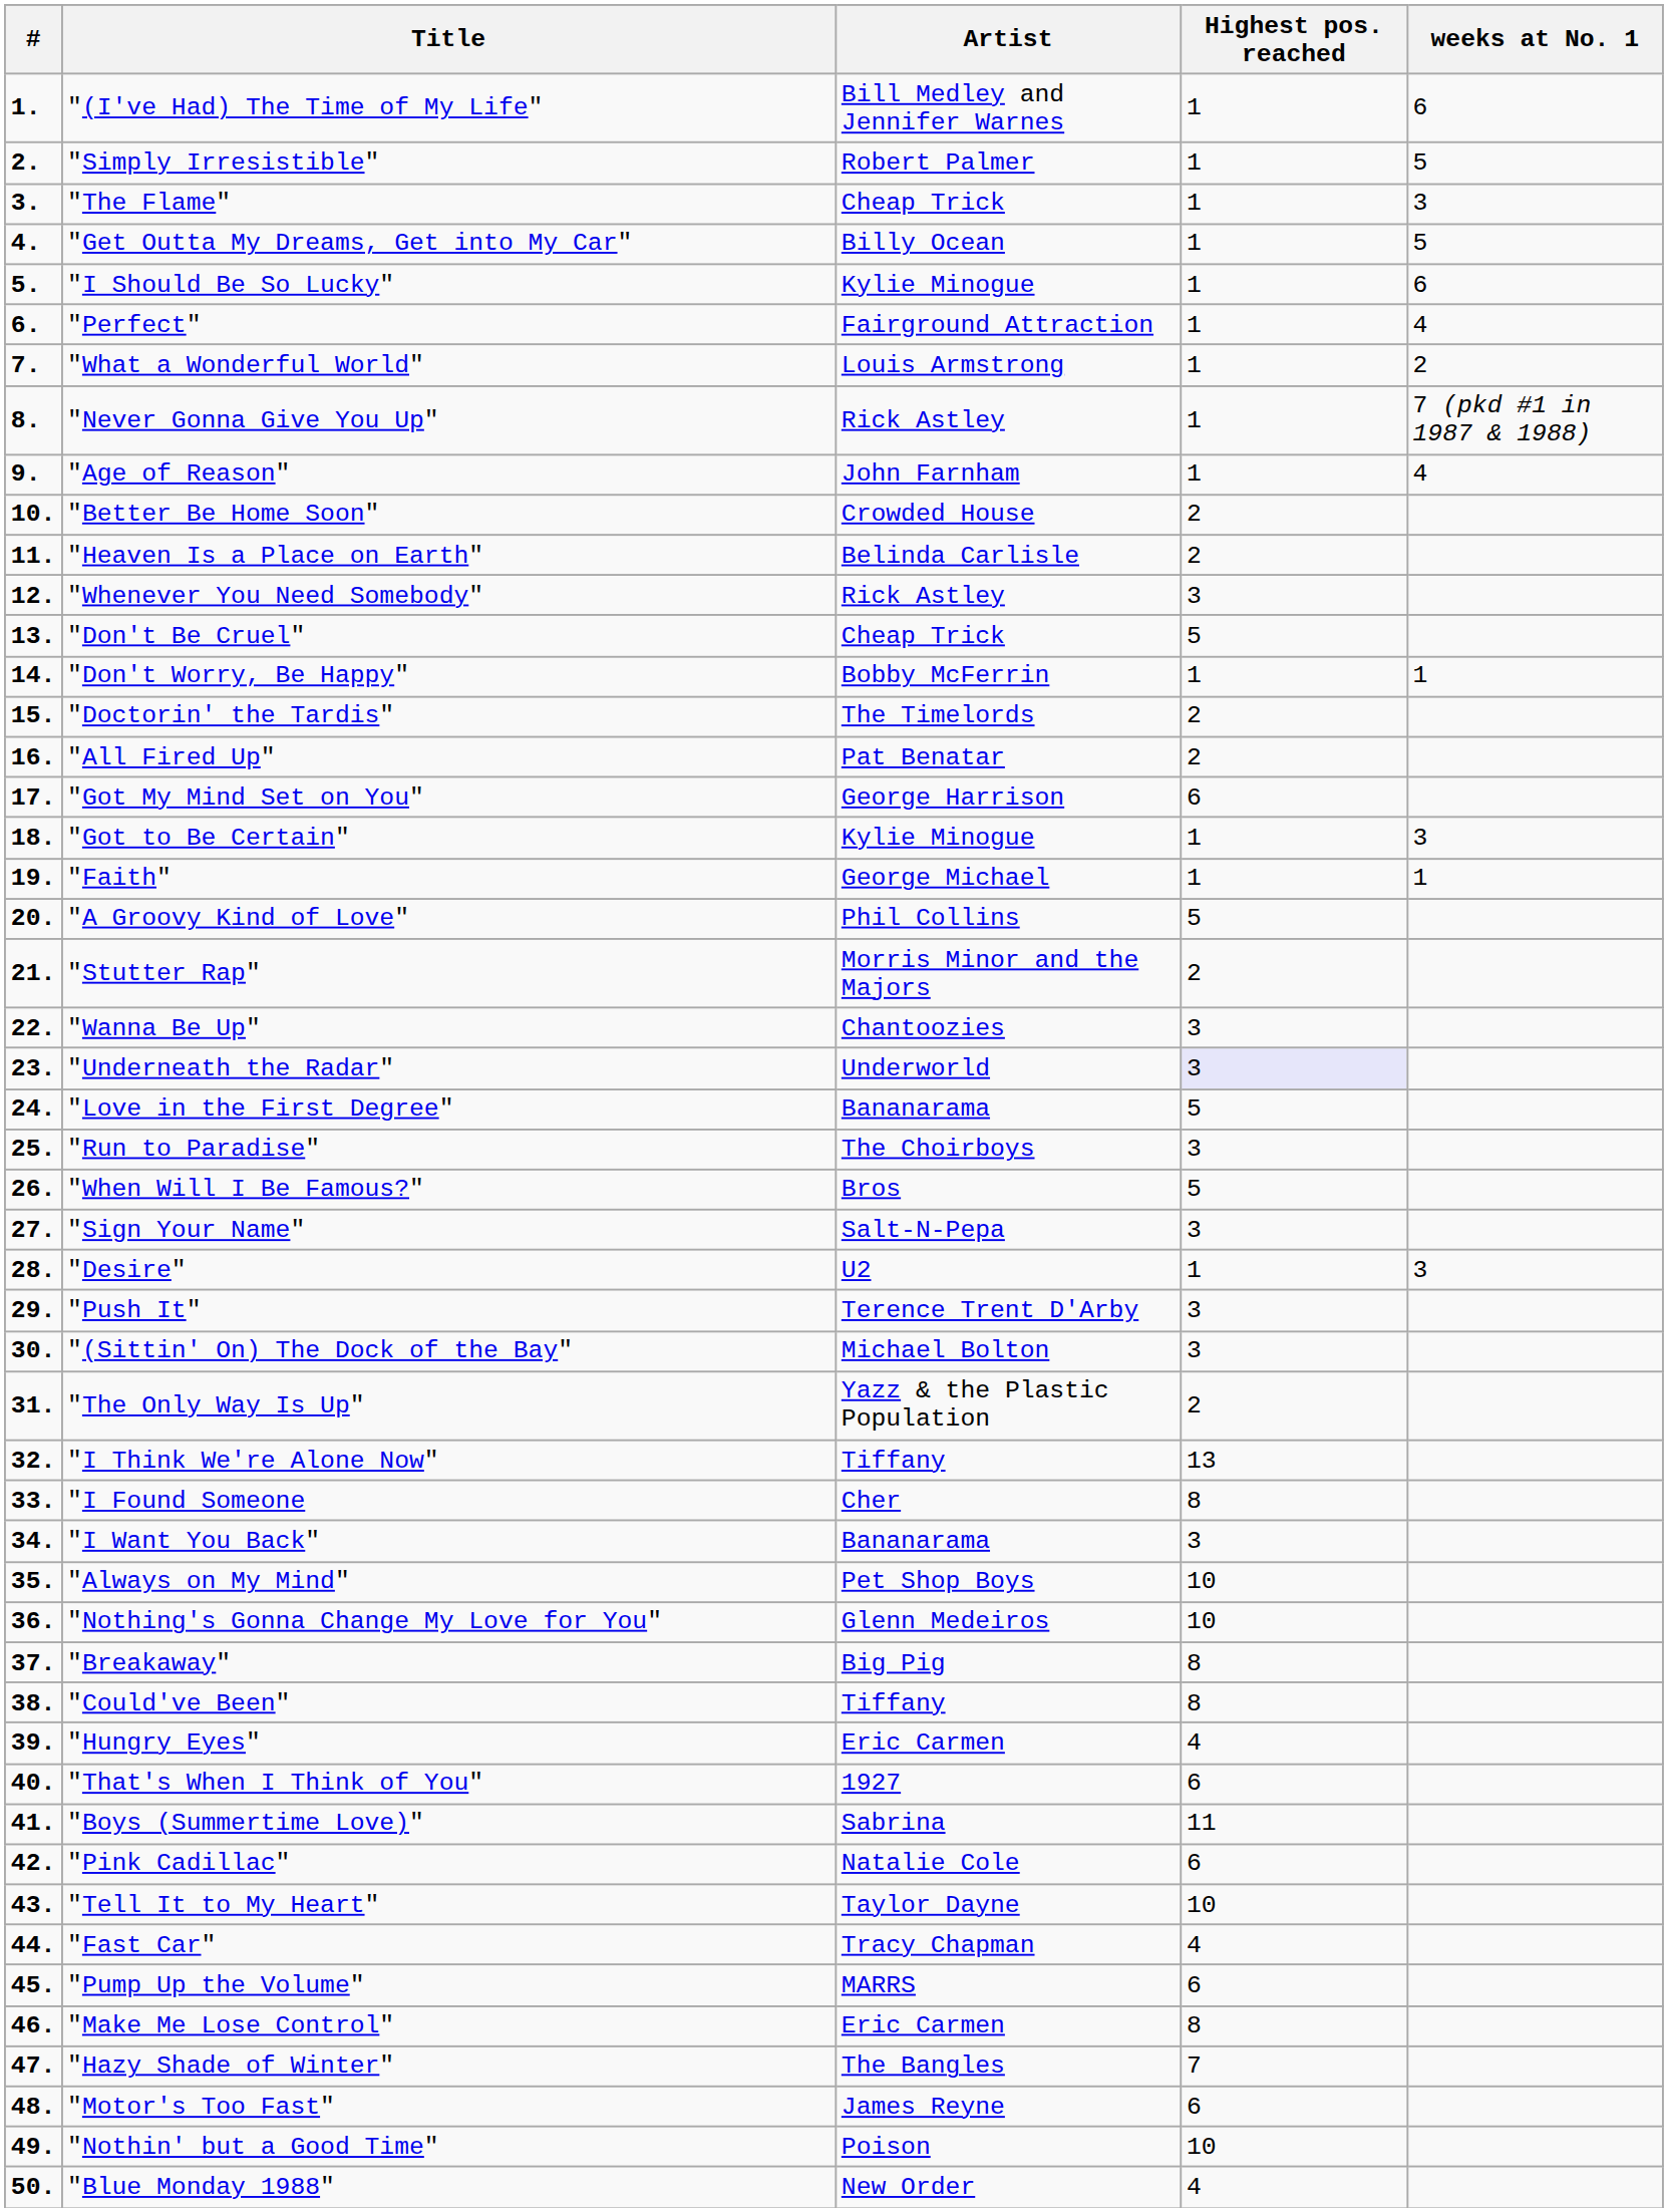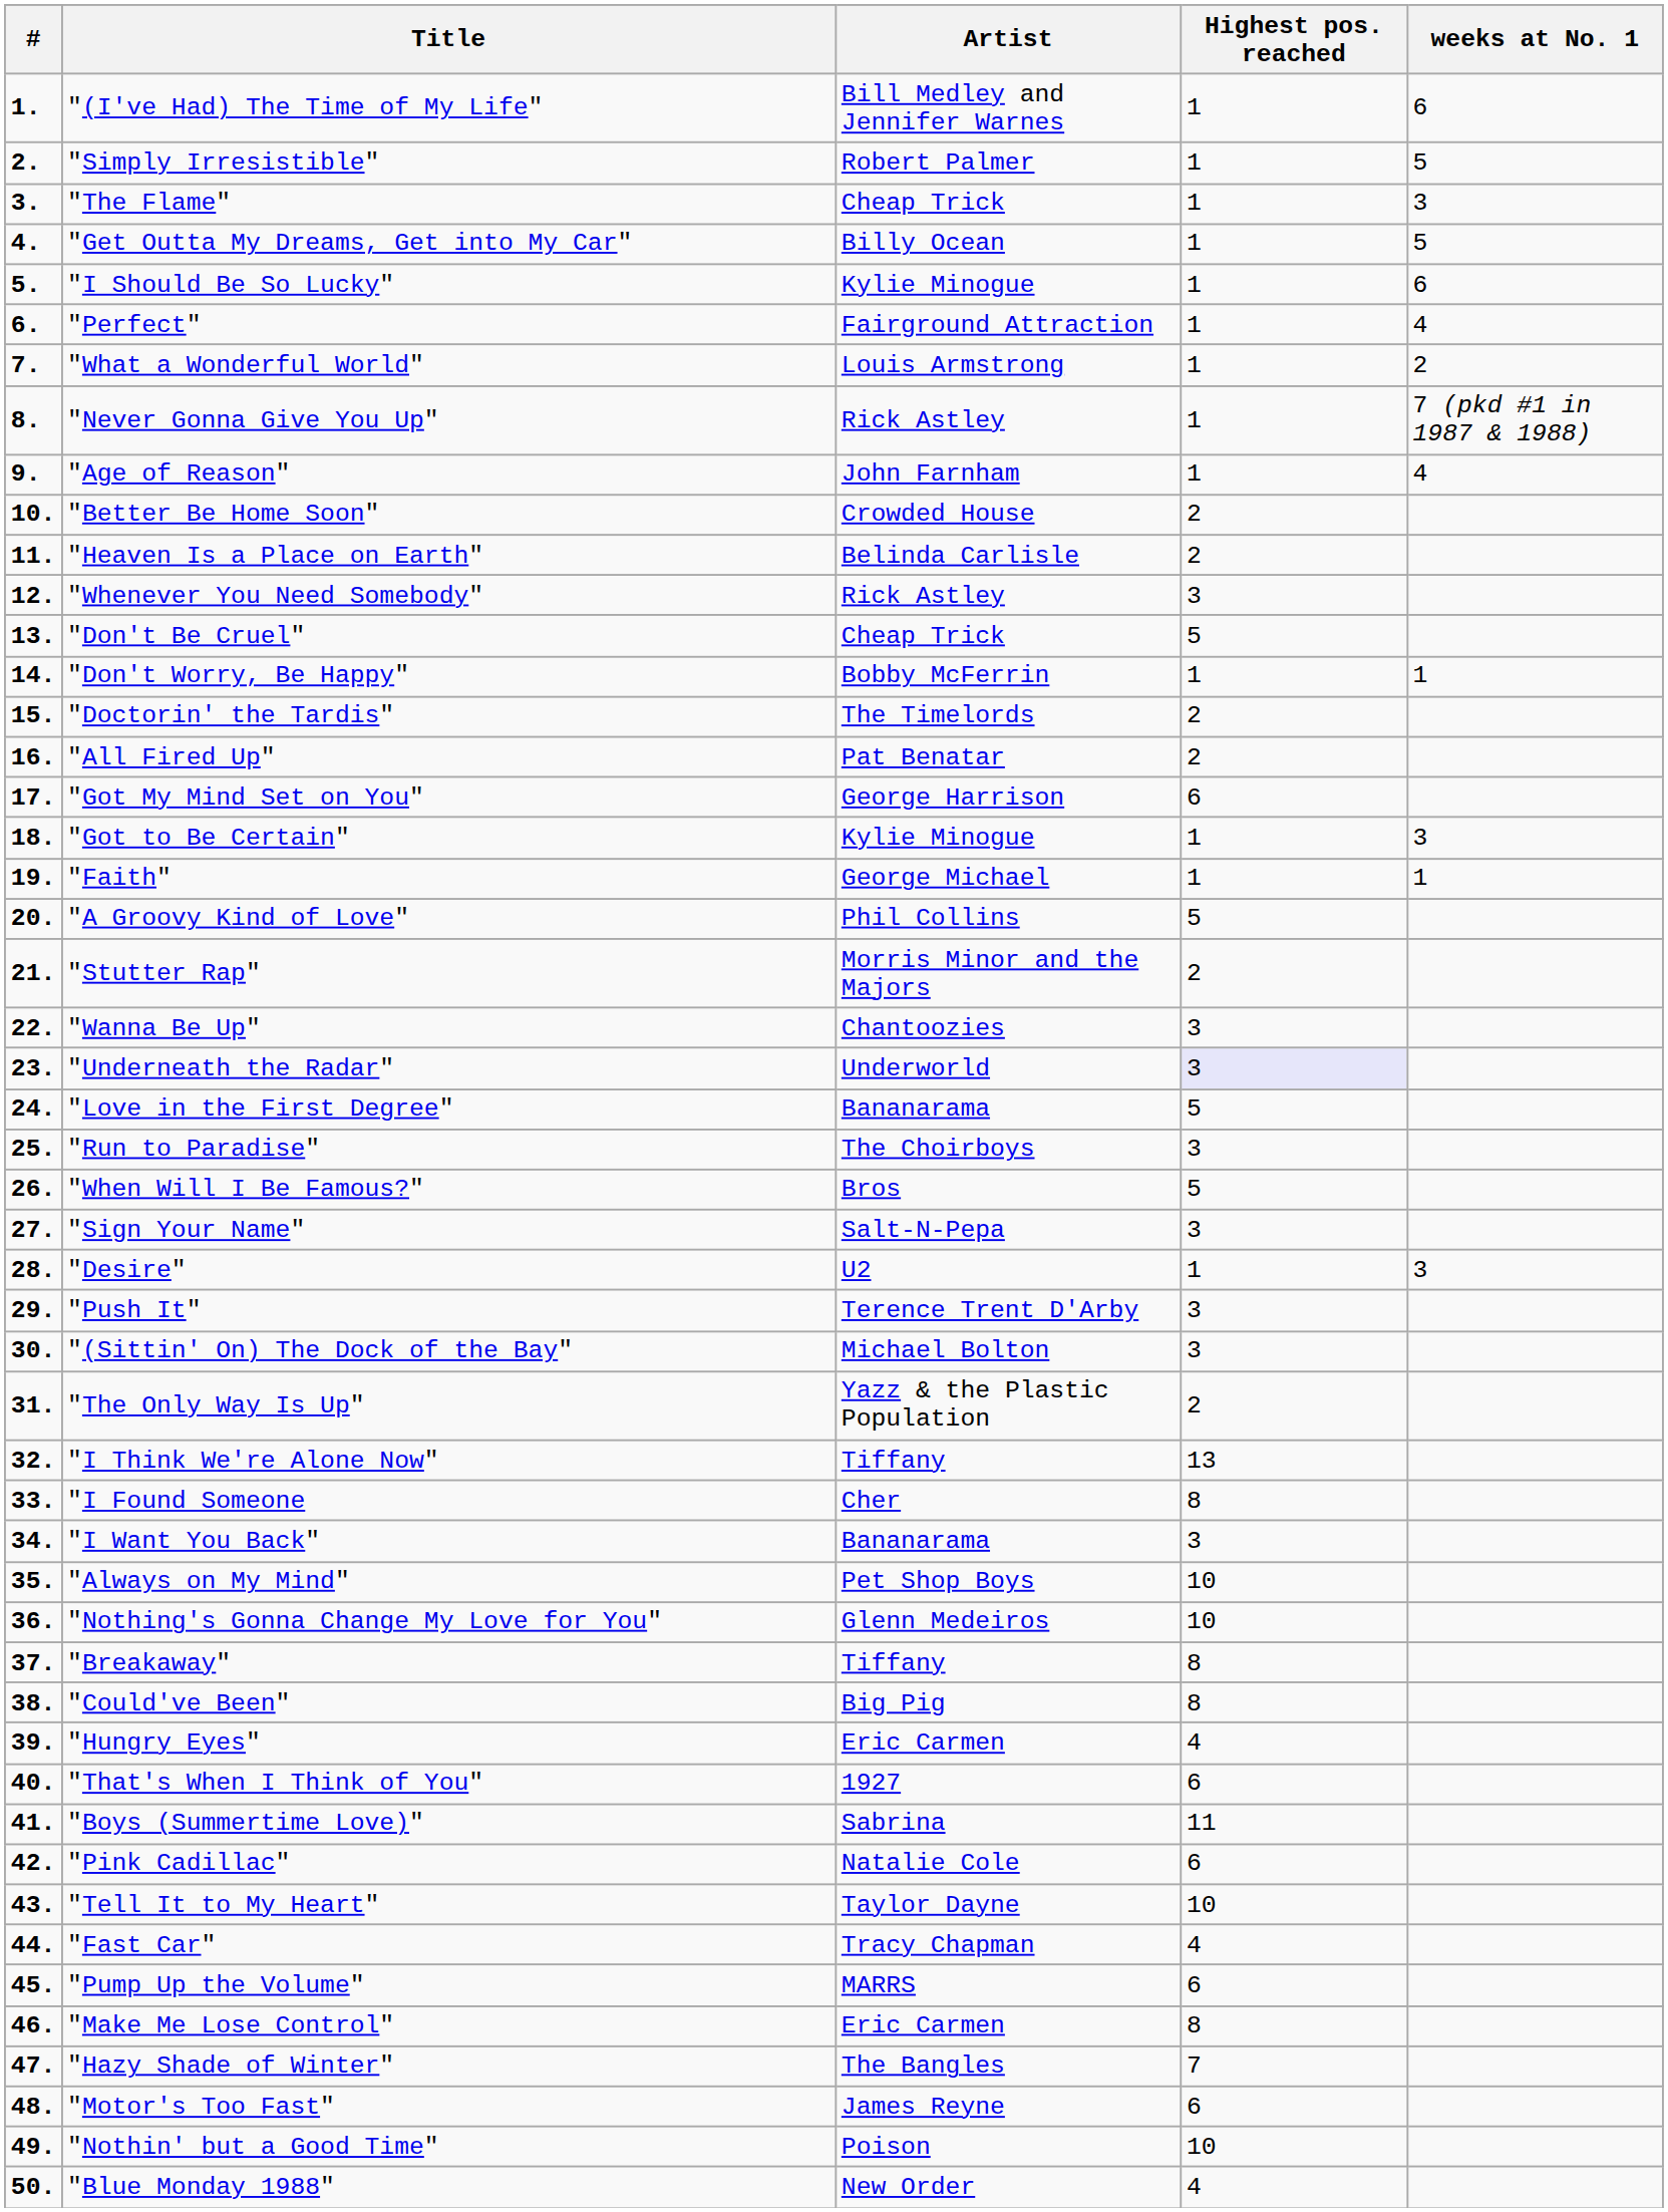"Breakaway" | Artist: Big Pig -> Tiffany
"Could've Been" | Artist: Tiffany -> Big Pig
